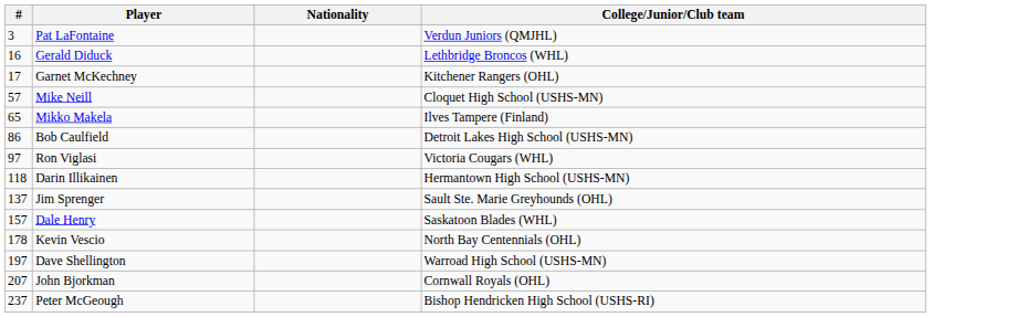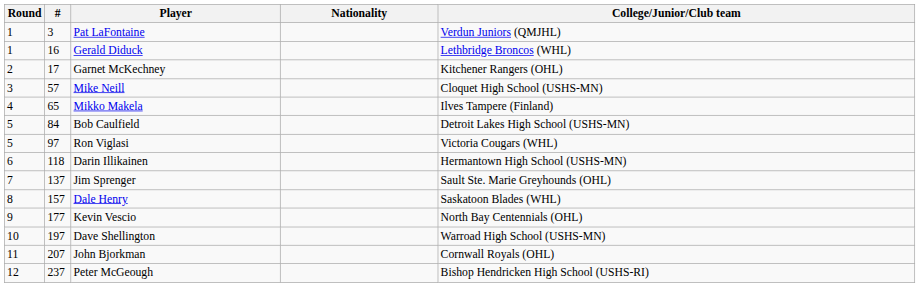+ column: Round | 1 | 1 | 2 | 3 | 4 | 5 | 5 | 6 | 7 | 8 | 9 | 10 | 11 | 12
Bob Caulfield | #: 86 -> 84
Kevin Vescio | #: 178 -> 177
